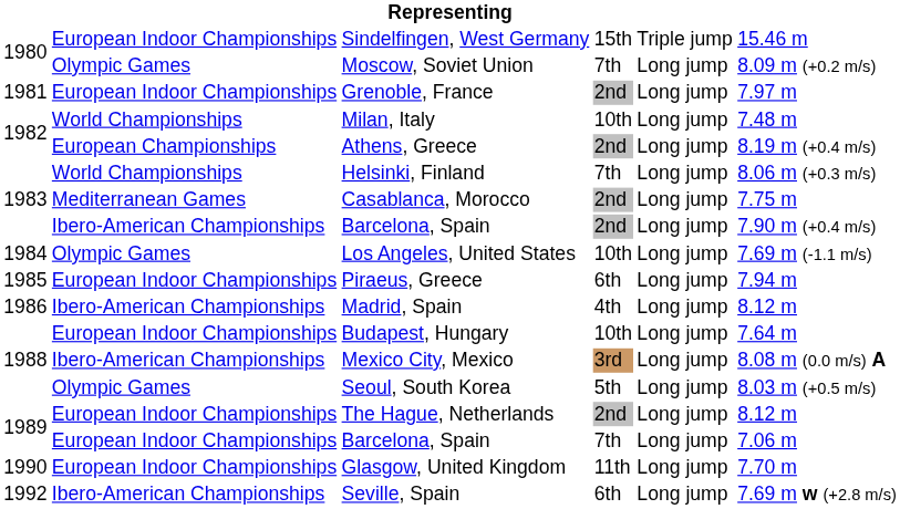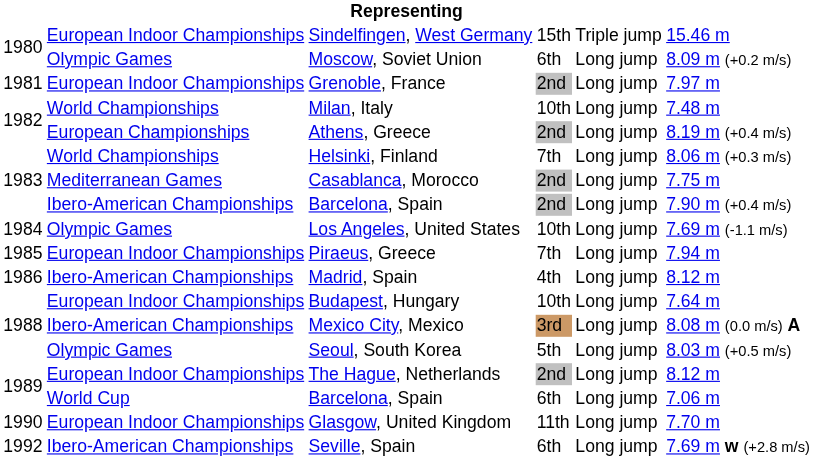Moscow, Soviet Union | column 4: 7th -> 6th
Piraeus, Greece | column 4: 6th -> 7th
1989 / Barcelona, Spain | column 2: European Indoor Championships -> World Cup
1989 / Barcelona, Spain | column 4: 7th -> 6th
